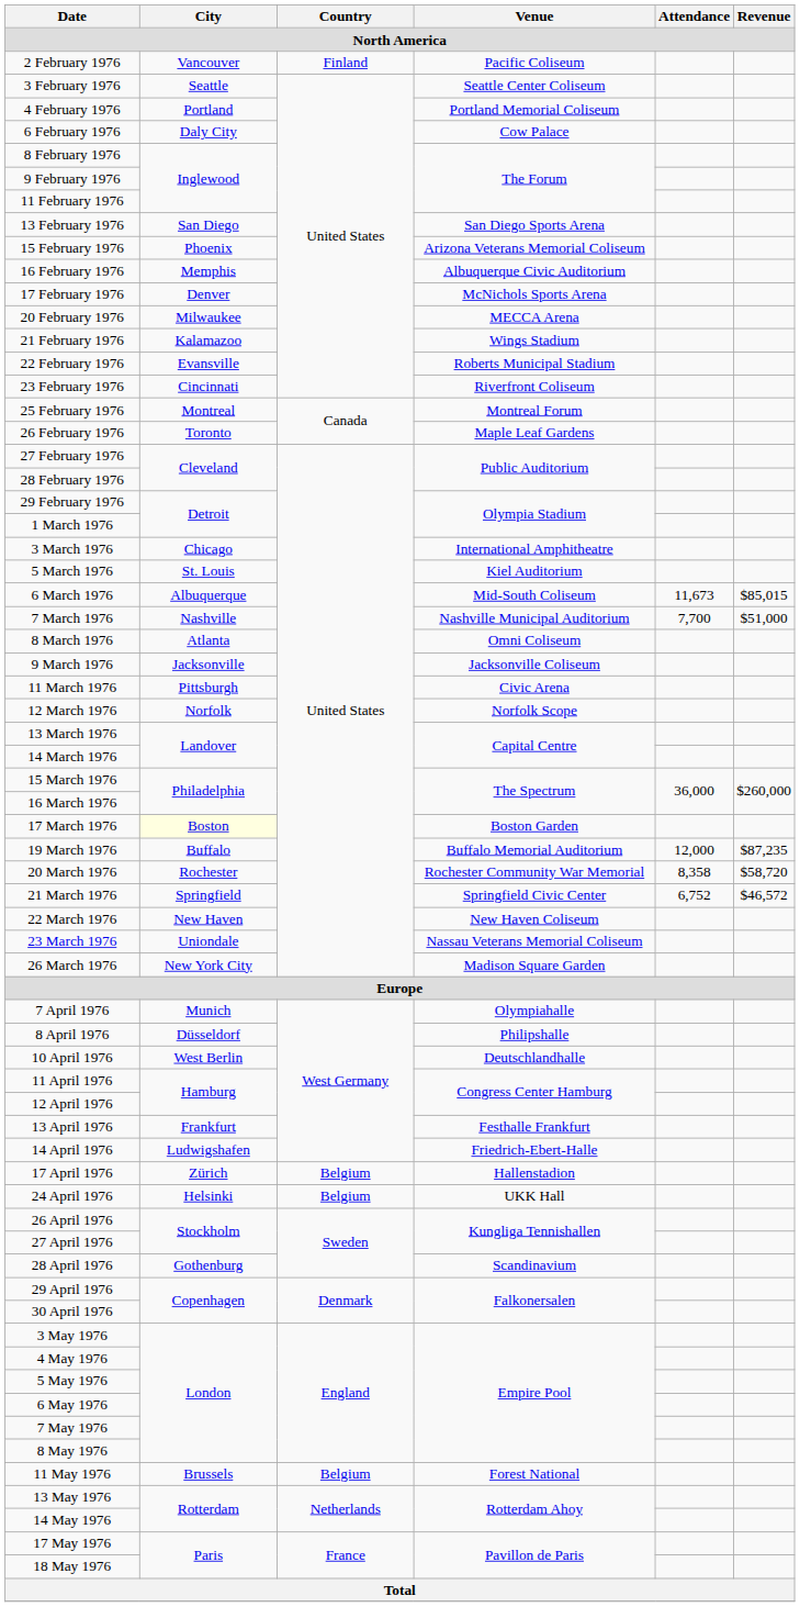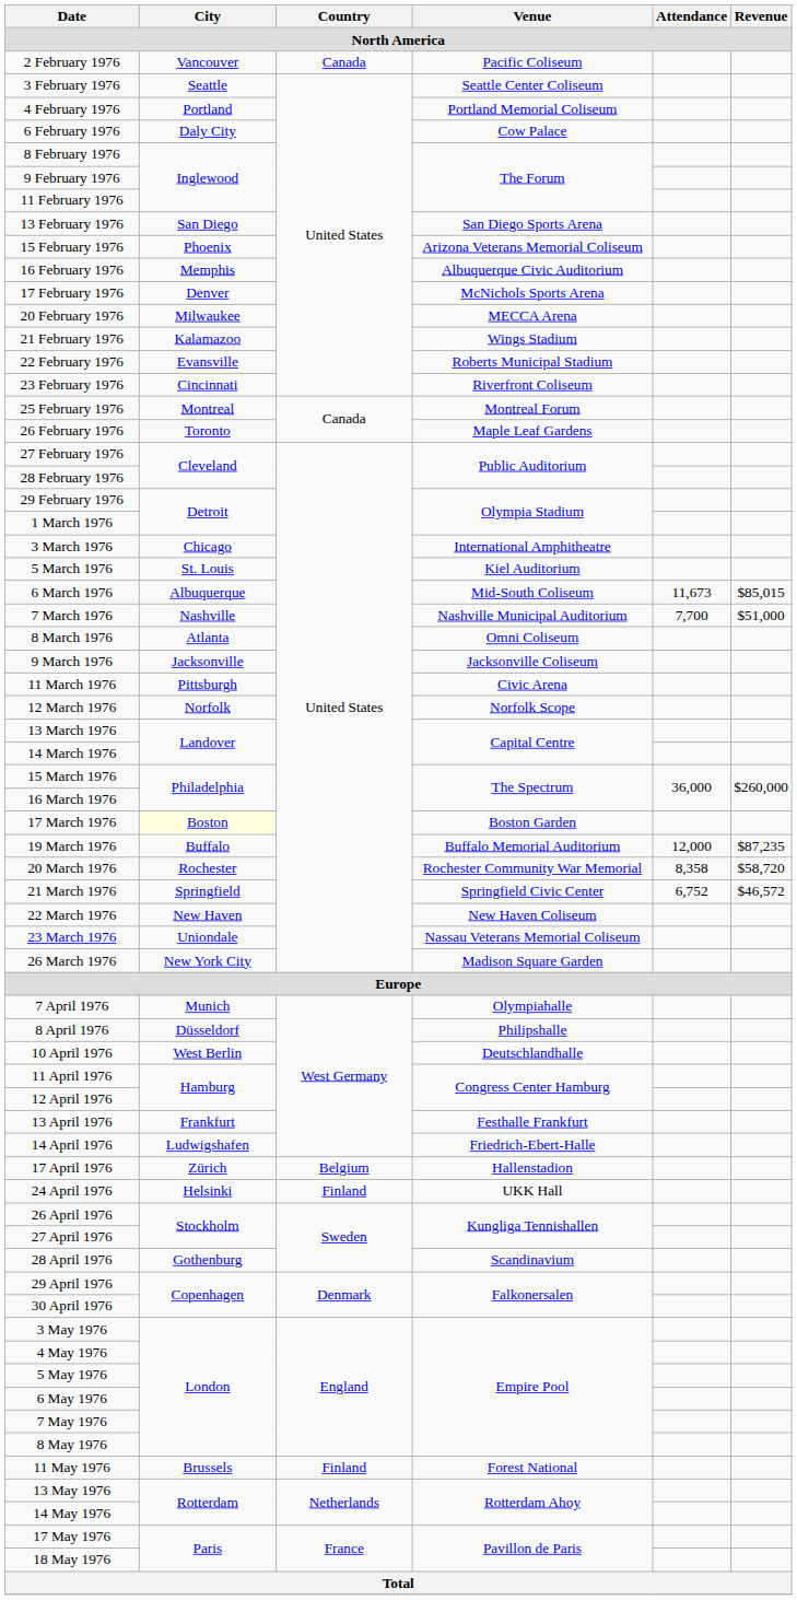2 February 1976 | Country: Finland -> Canada
24 April 1976 | Country: Belgium -> Finland
11 May 1976 | Country: Belgium -> Finland
